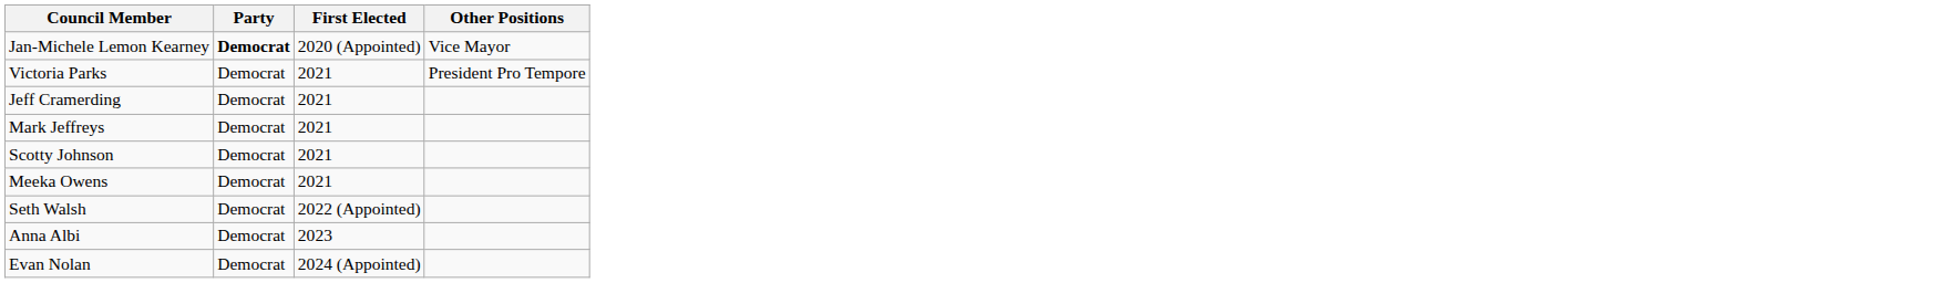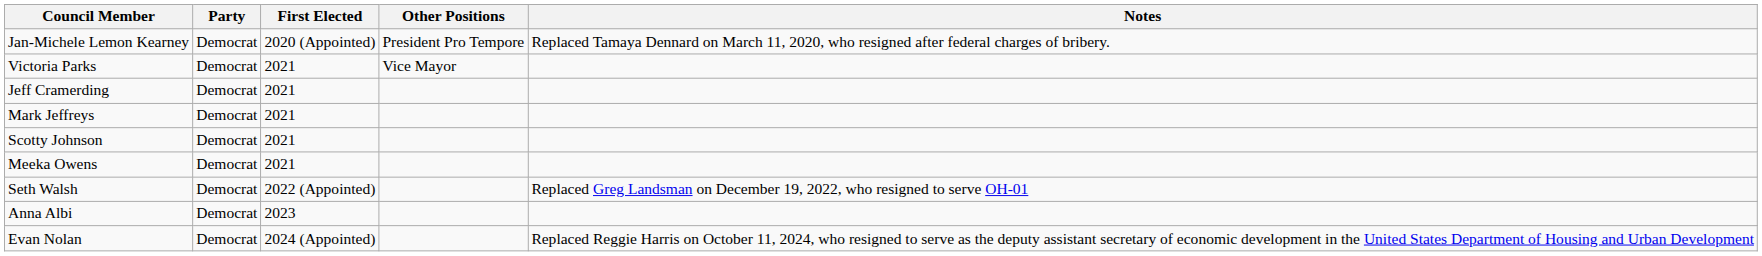+ column: Notes | Replaced Tamaya Dennard on March 11, 2020, who resigned after federal charges of bribery. | Replaced Greg Landsman on December 19, 2022, who resigned to serve OH-01 | Replaced Reggie Harris on October 11, 2024, who resigned to serve as the deputy assistant secretary of economic development in the United States Department of Housing and Urban Development
Jan-Michele Lemon Kearney | Party: bold -> normal
Jan-Michele Lemon Kearney | Other Positions: Vice Mayor -> President Pro Tempore
Victoria Parks | Other Positions: President Pro Tempore -> Vice Mayor
